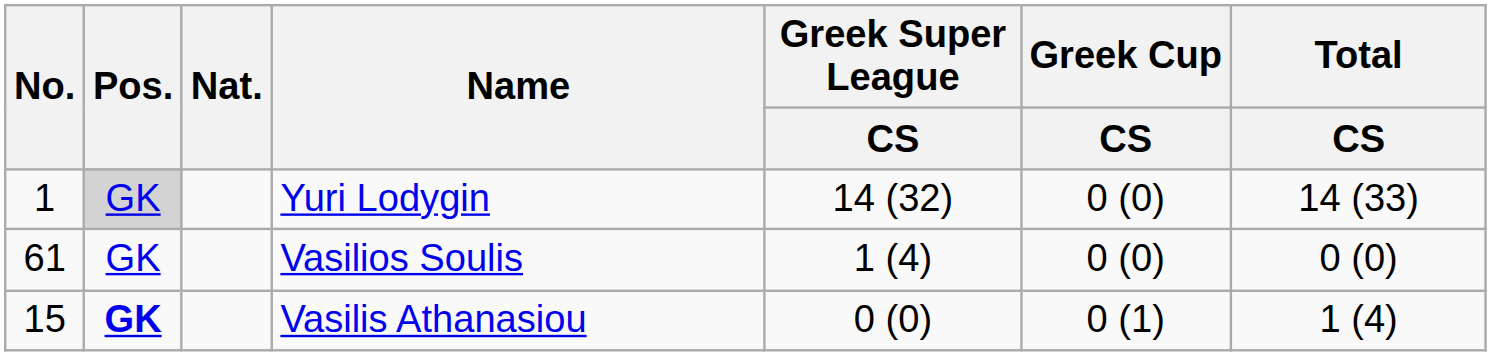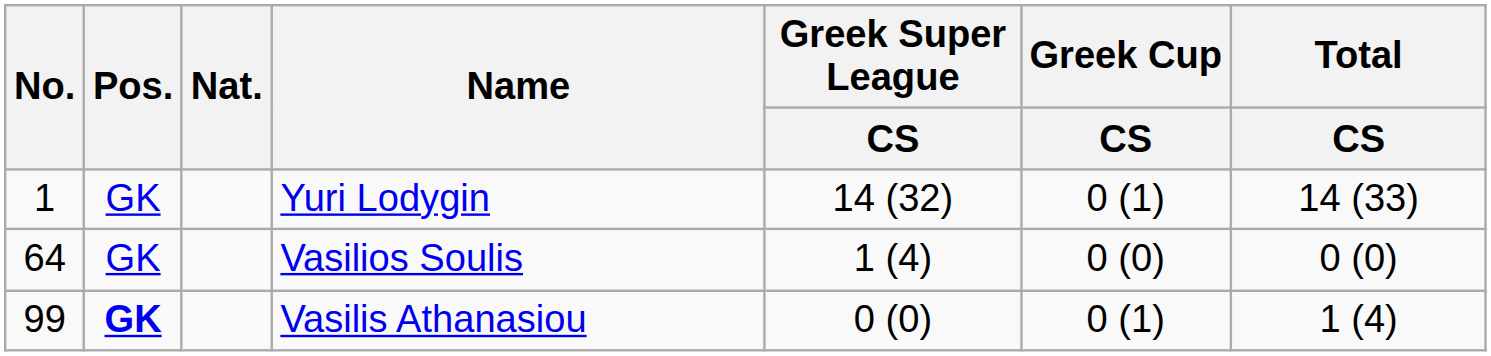Yuri Lodygin | Pos.: lightgrey background -> no background
Yuri Lodygin | Greek Cup / CS: 0 (0) -> 0 (1)
Vasilios Soulis | No.: 61 -> 64
Vasilis Athanasiou | No.: 15 -> 99
